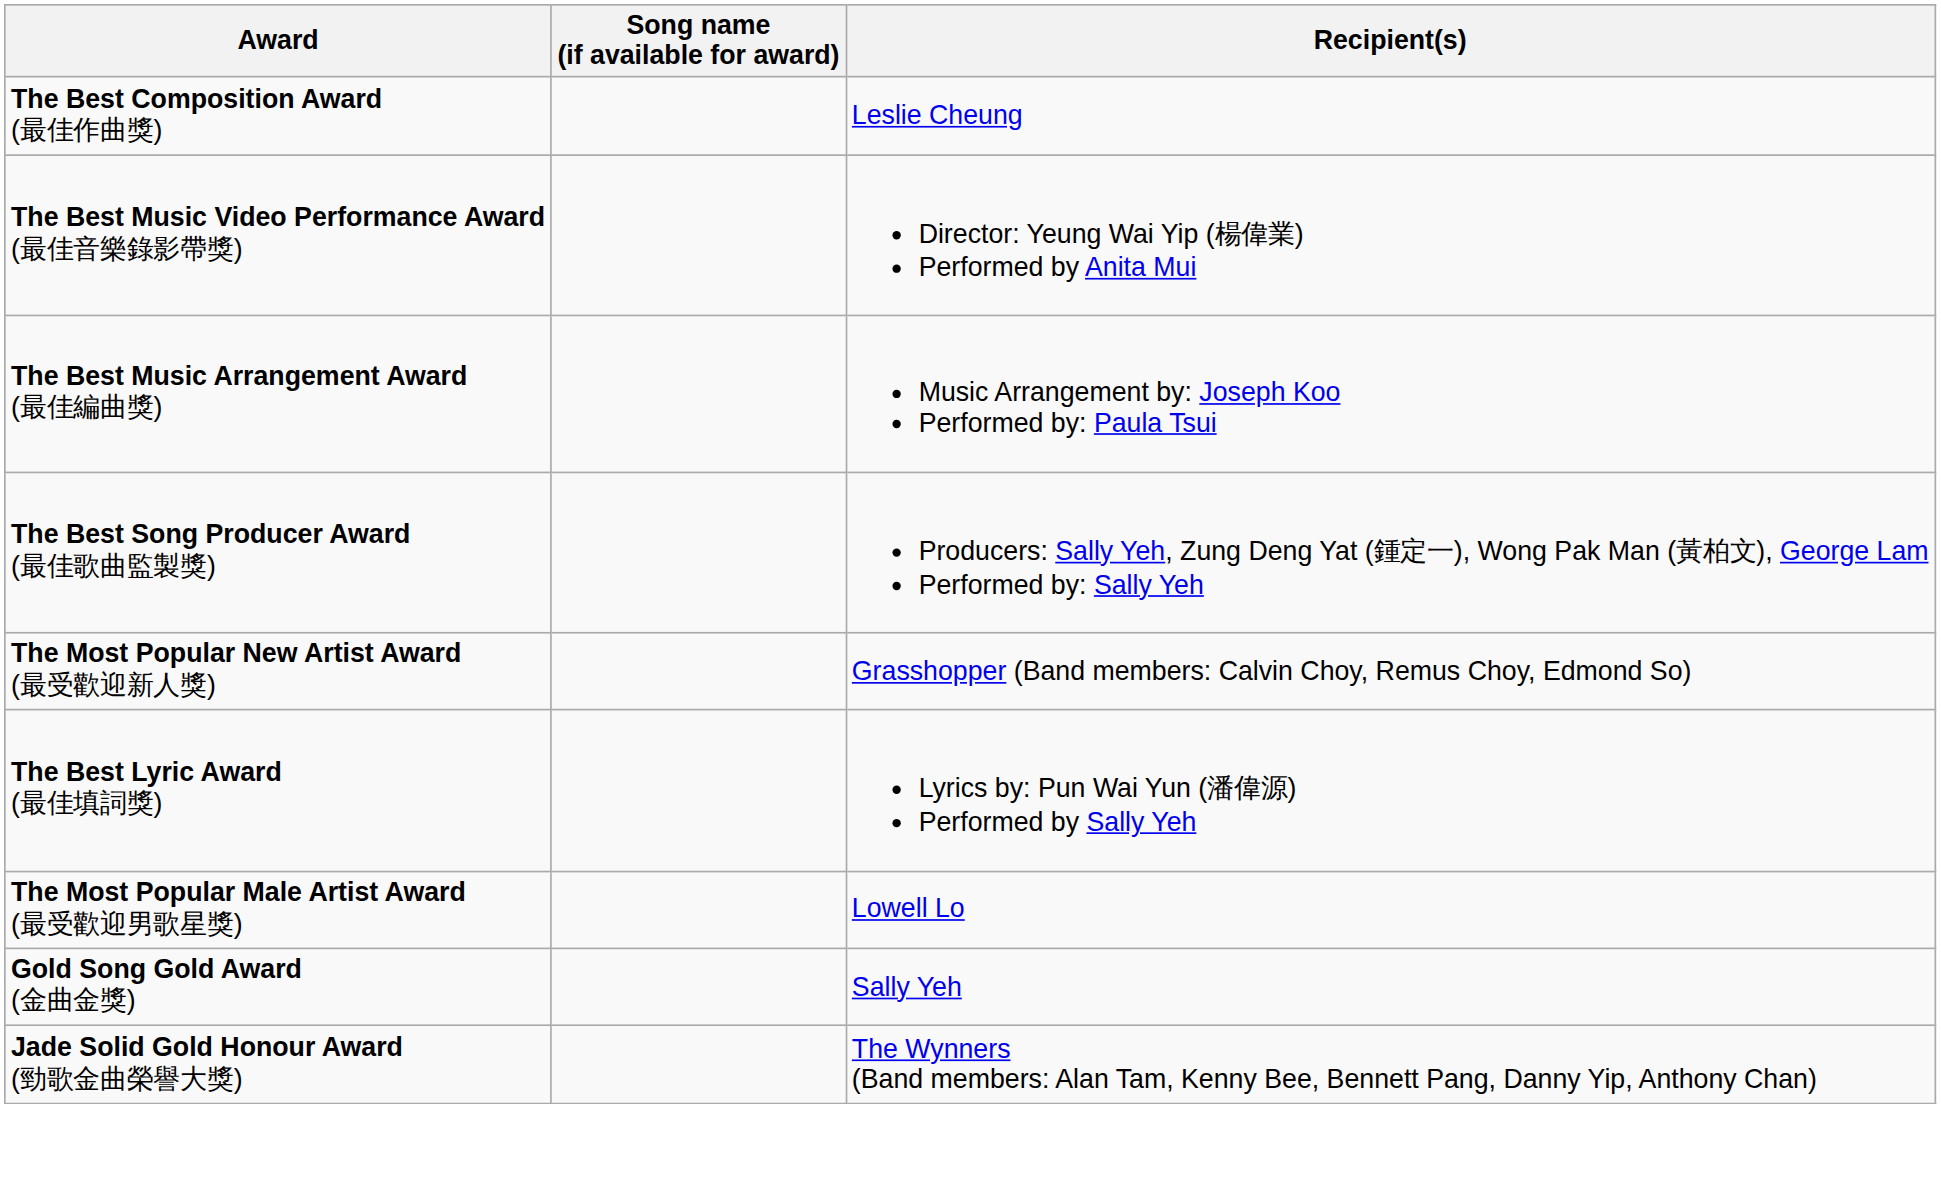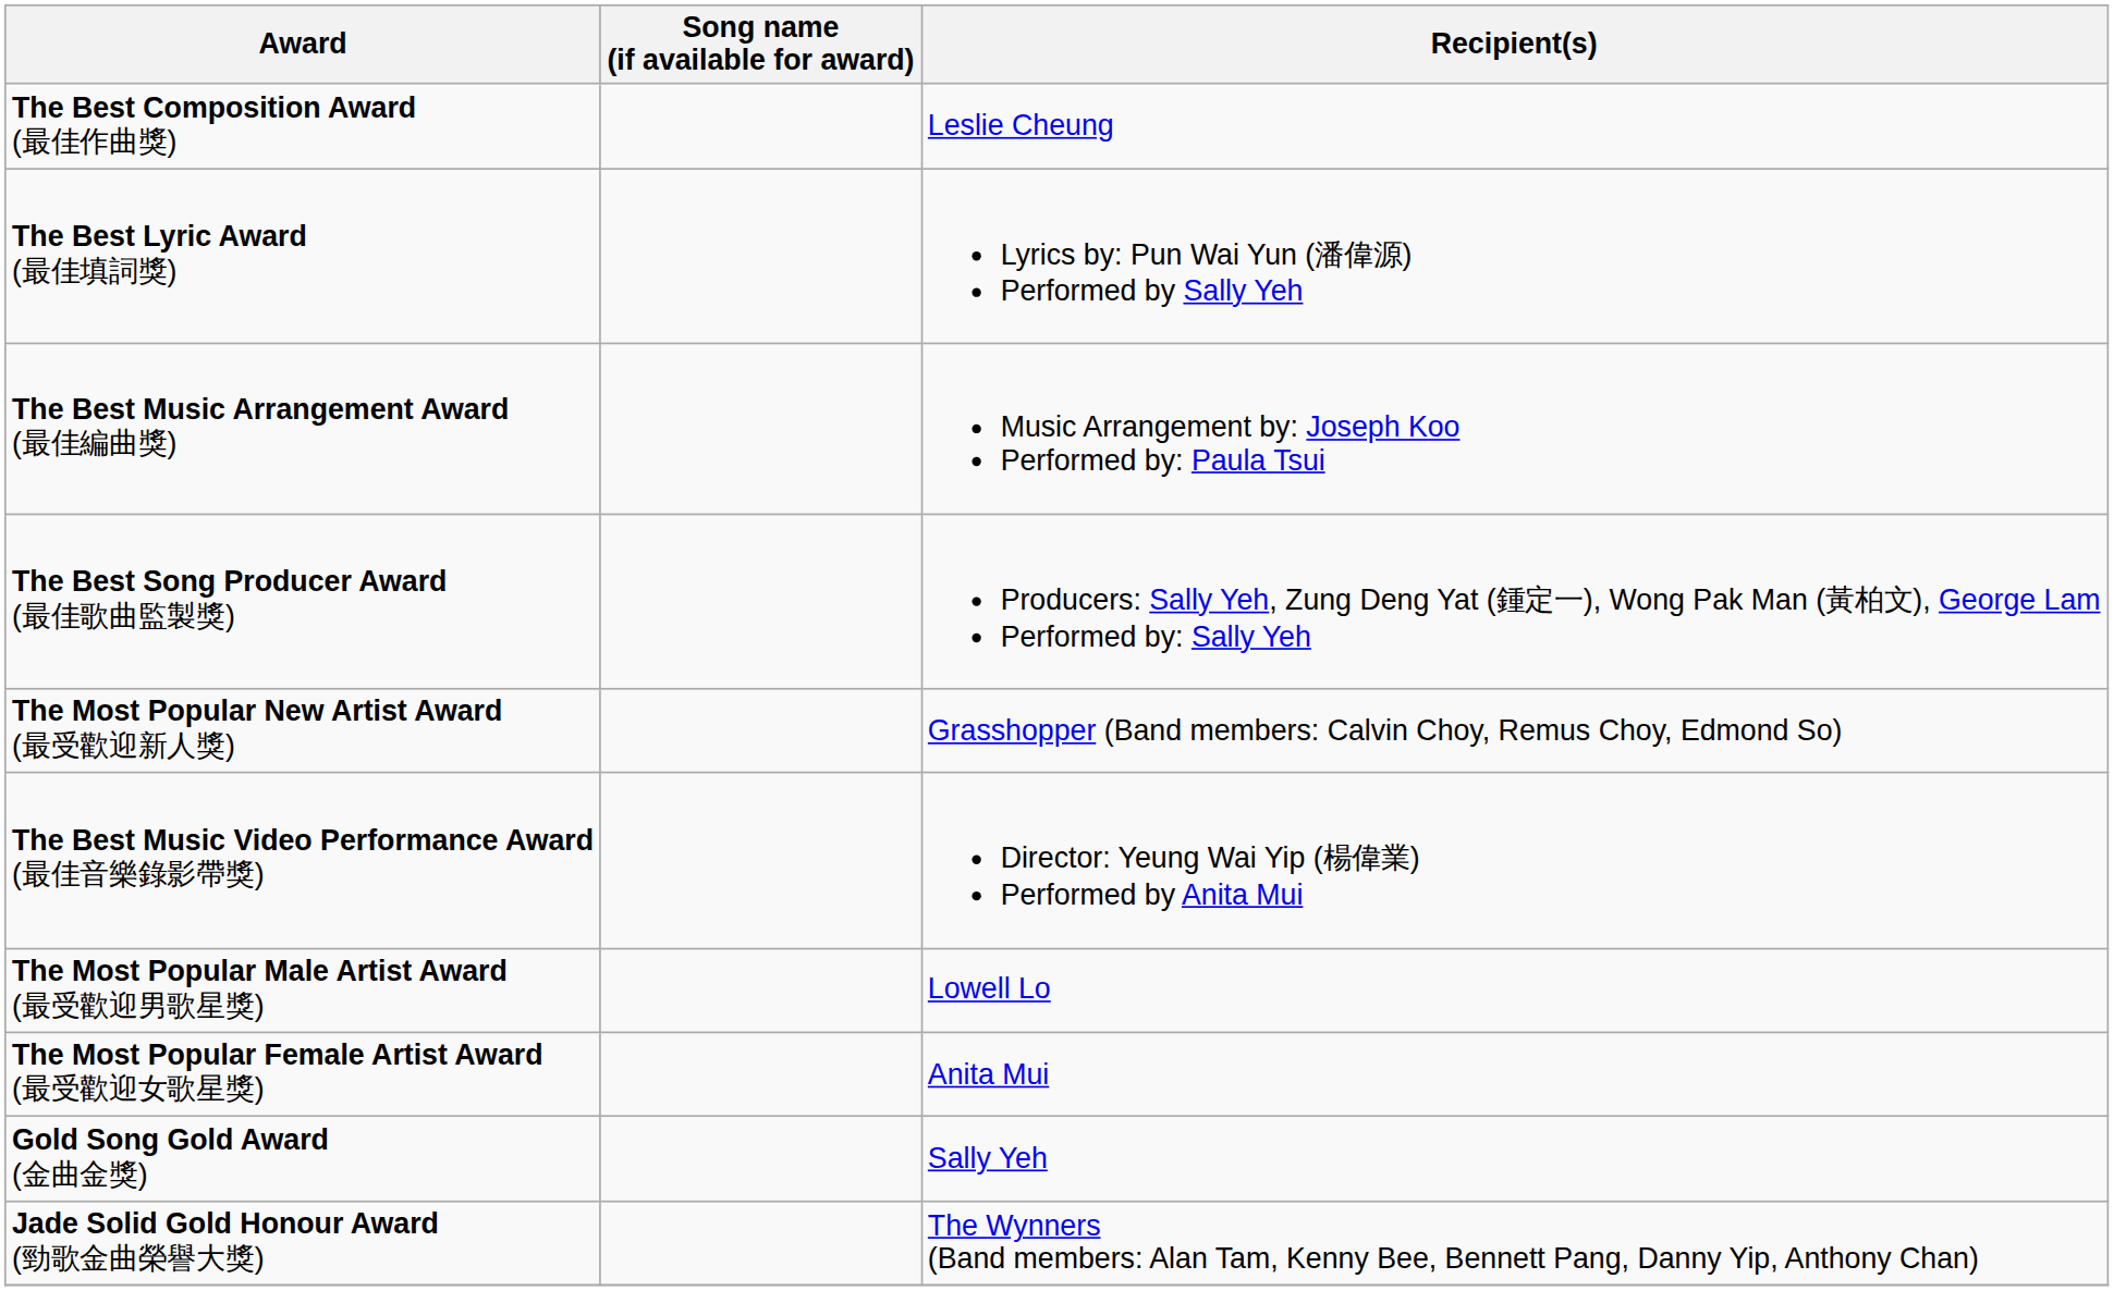rows swapped: The Best Lyric Award (最佳填詞獎) <-> The Best Music Video Performance Award (最佳音樂錄影帶獎)
+ row: The Most Popular Female Artist Award (最受歡迎女歌星獎) | Anita Mui
